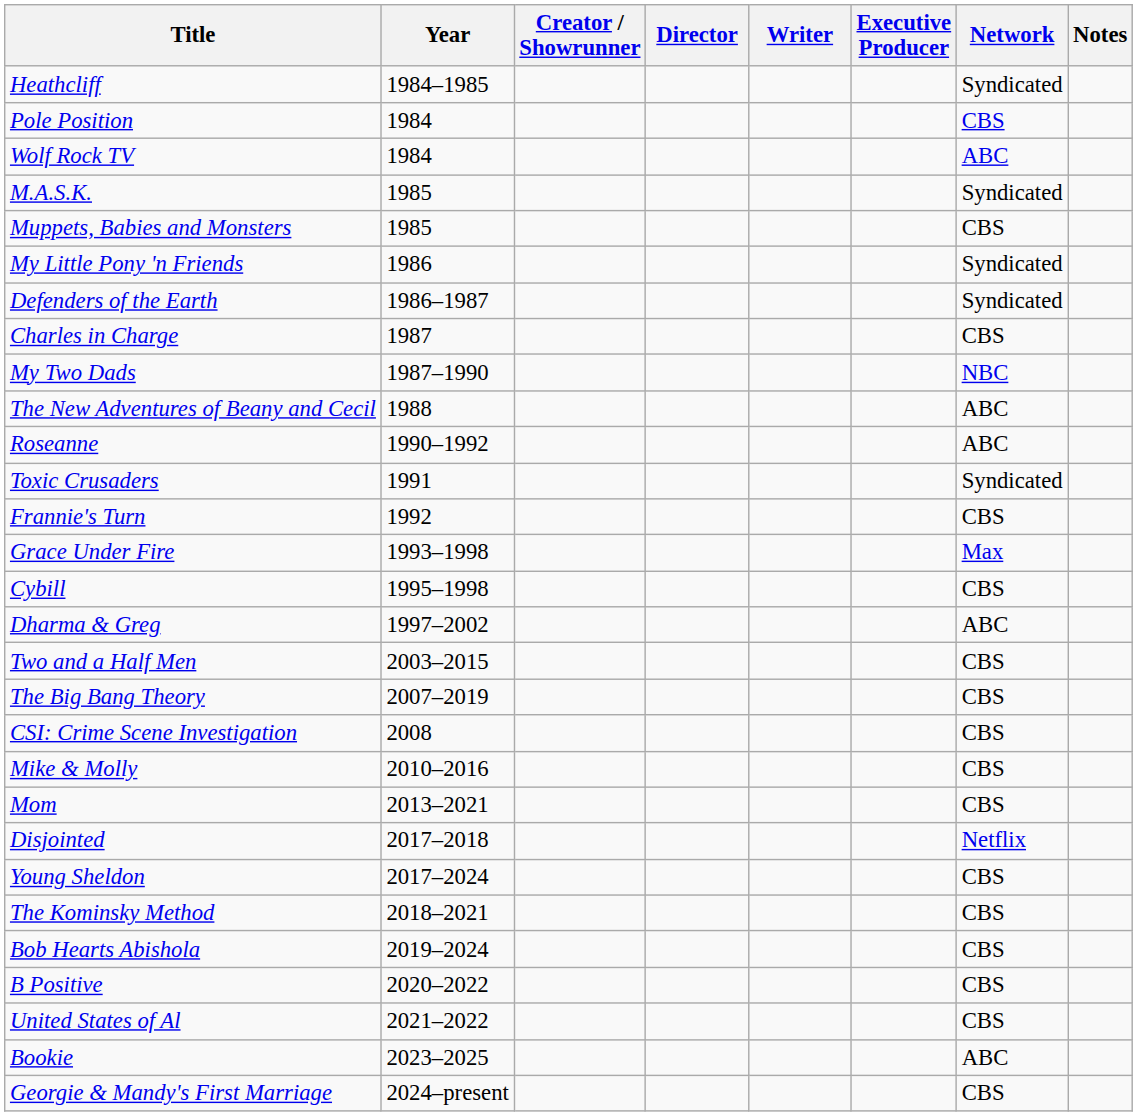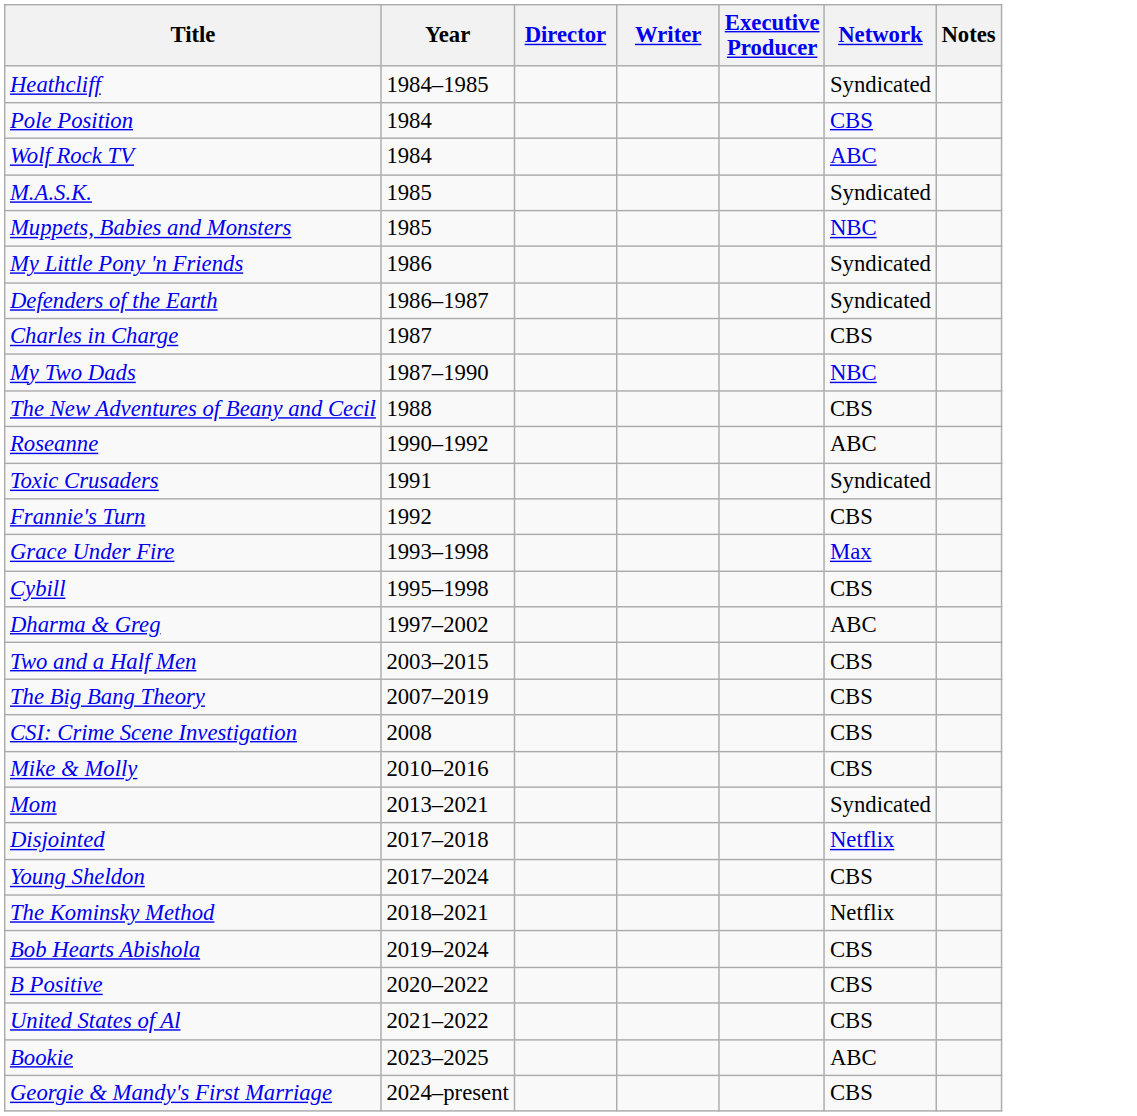- column: Creator / Showrunner
Muppets, Babies and Monsters | Network: CBS -> NBC
The New Adventures of Beany and Cecil | Network: ABC -> CBS
Mom | Network: CBS -> Syndicated
The Kominsky Method | Network: CBS -> Netflix
